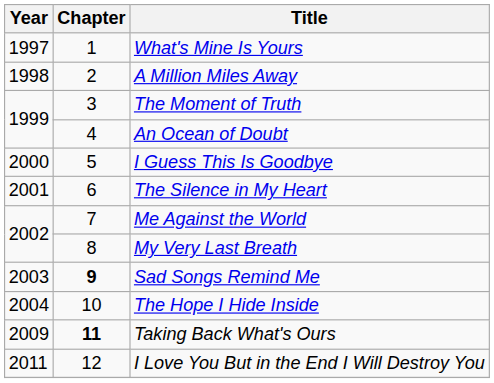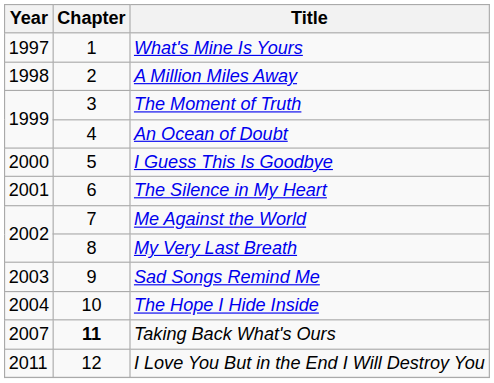Sad Songs Remind Me | Chapter: bold -> normal
Taking Back What's Ours | Year: 2009 -> 2007
